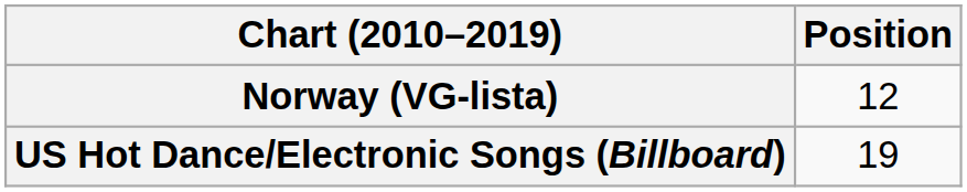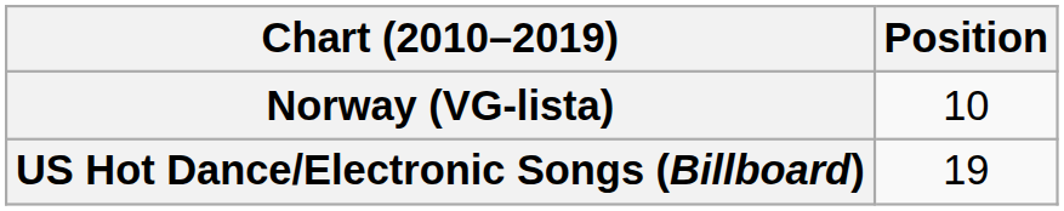Norway (VG-lista) | Position: 12 -> 10
